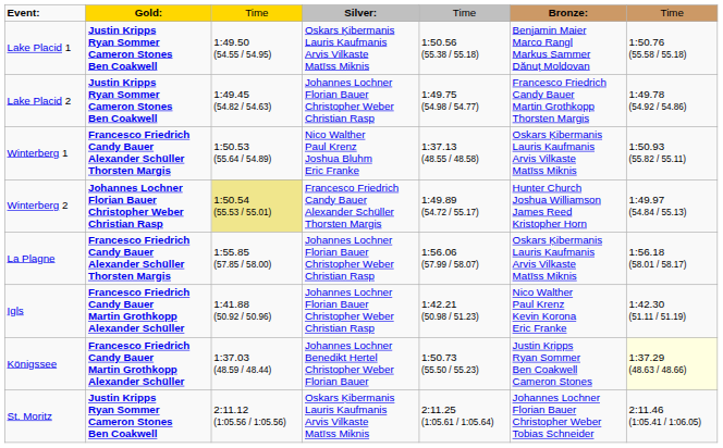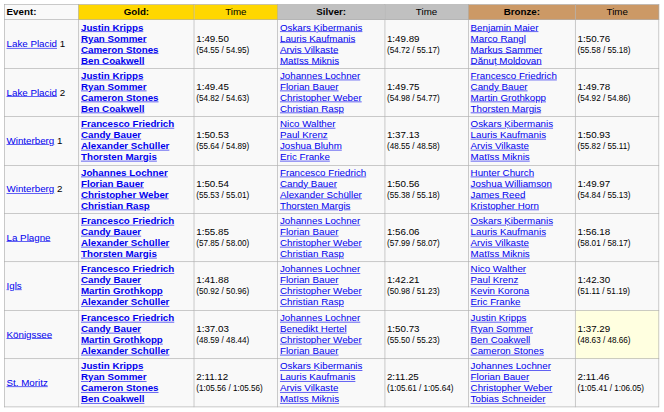Lake Placid 1 | column 5: 1:50.56 (55.38 / 55.18) -> 1:49.89 (54.72 / 55.17)
Winterberg 2 | column 3: khaki background -> no background
Winterberg 2 | column 5: 1:49.89 (54.72 / 55.17) -> 1:50.56 (55.38 / 55.18)
